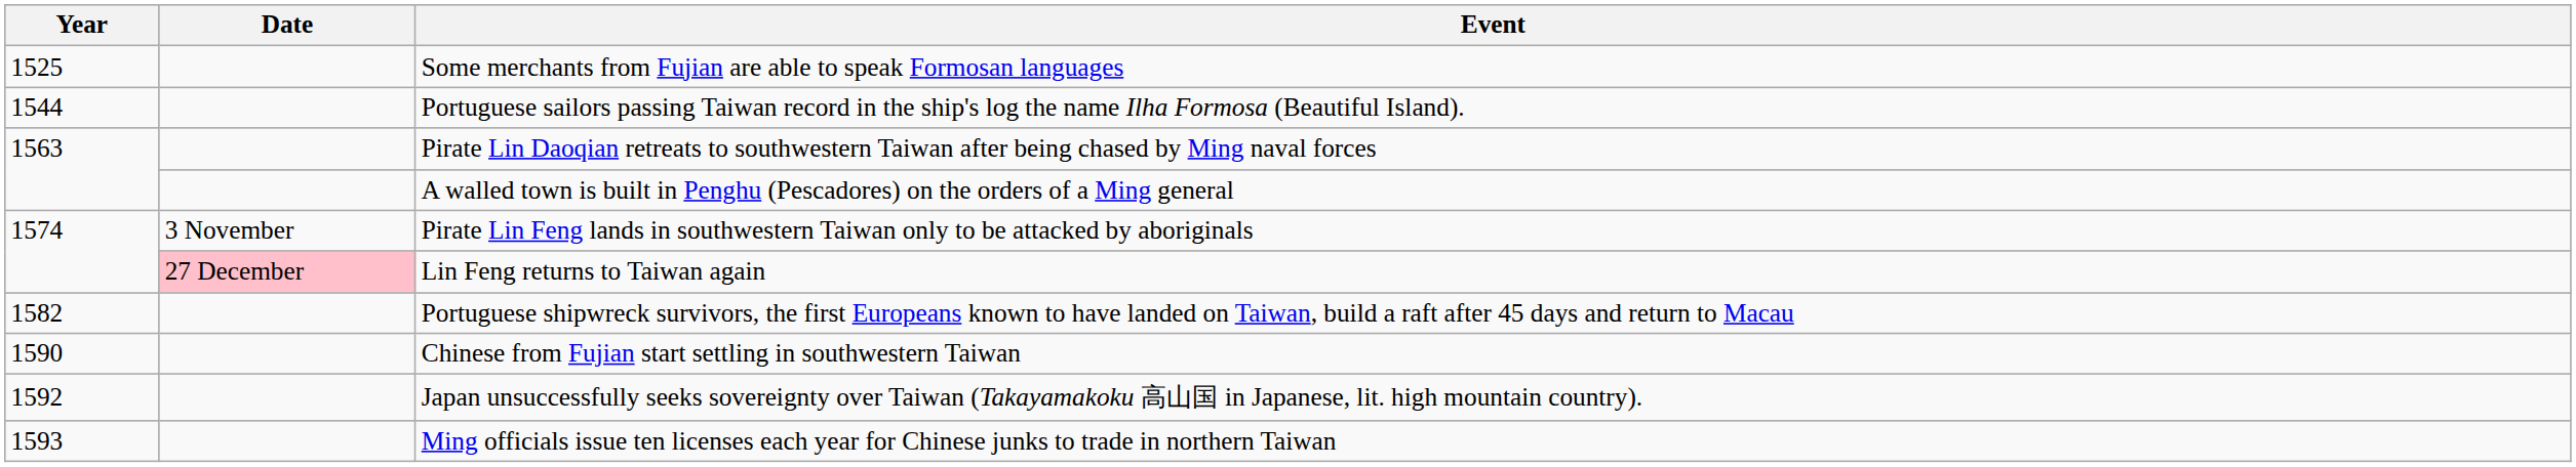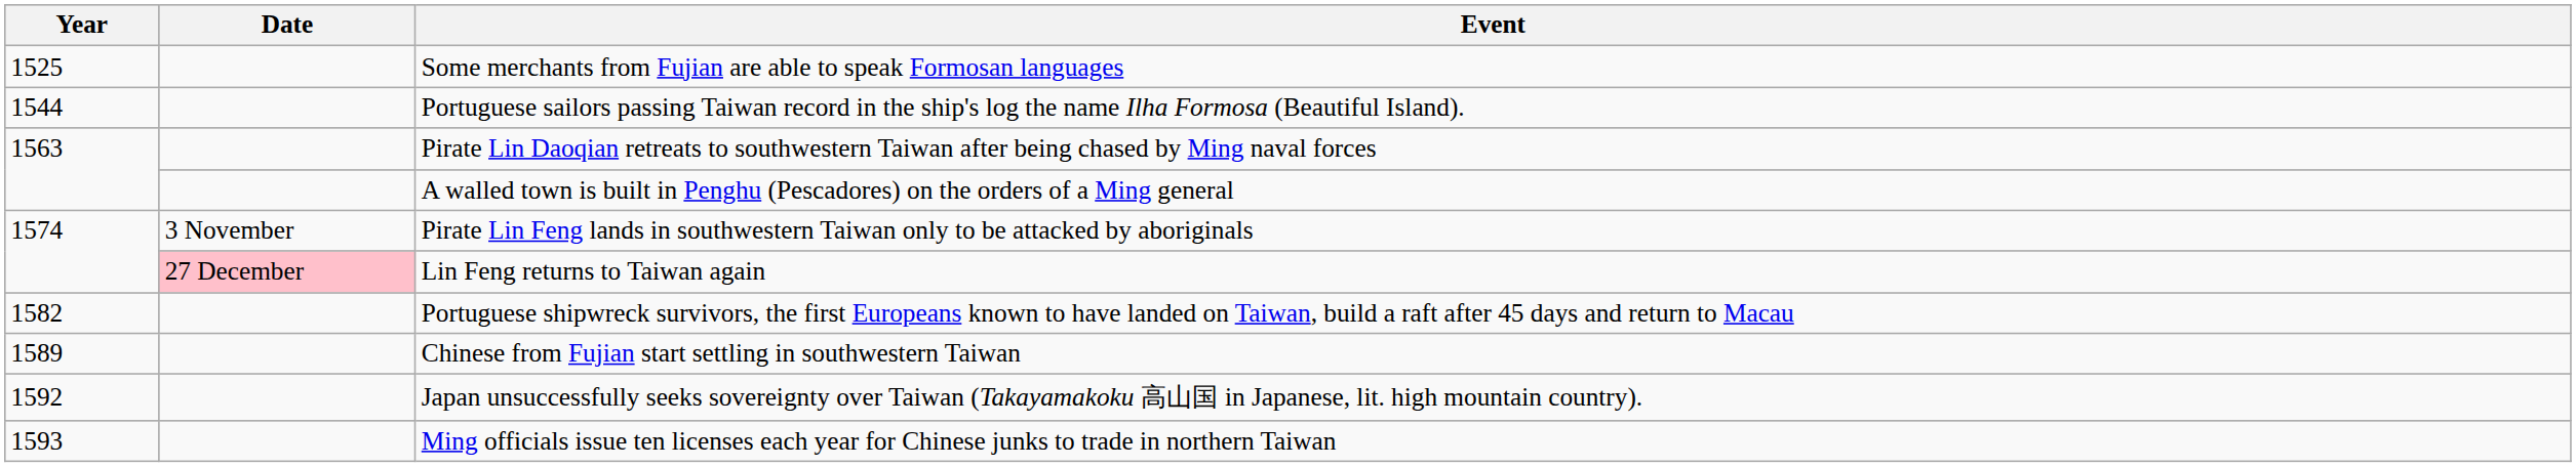Chinese from Fujian start settling in southwestern Taiwan | Year: 1590 -> 1589
